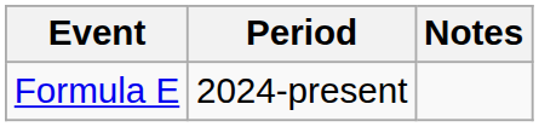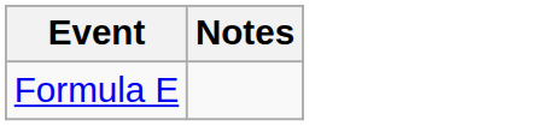- column: Period | 2024-present
